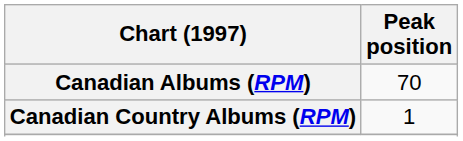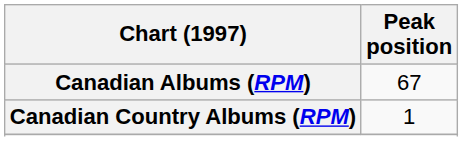Canadian Albums (RPM) | Peak position: 70 -> 67
